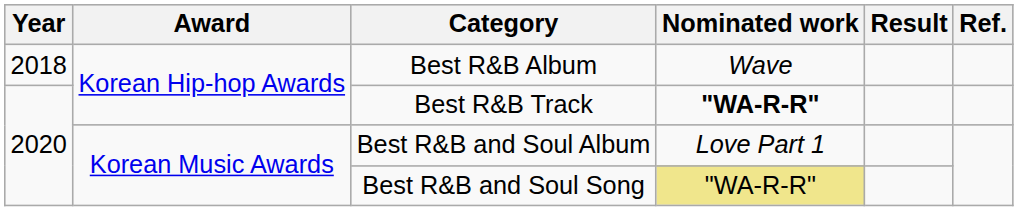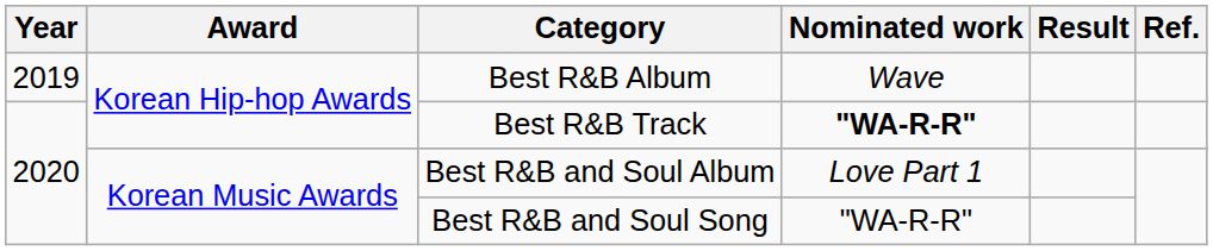Best R&B Album | Year: 2018 -> 2019
Best R&B and Soul Song | Nominated work: khaki background -> no background
